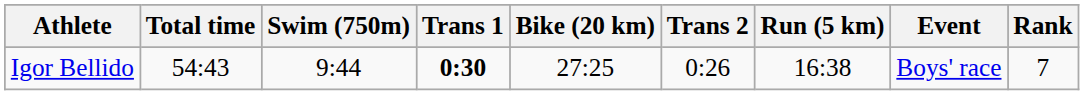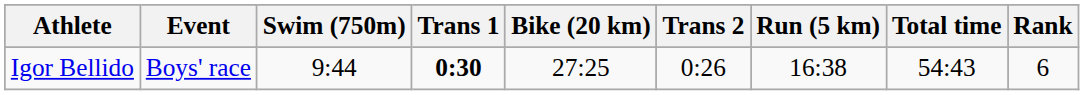columns swapped: Event <-> Total time
Igor Bellido | Rank: 7 -> 6
